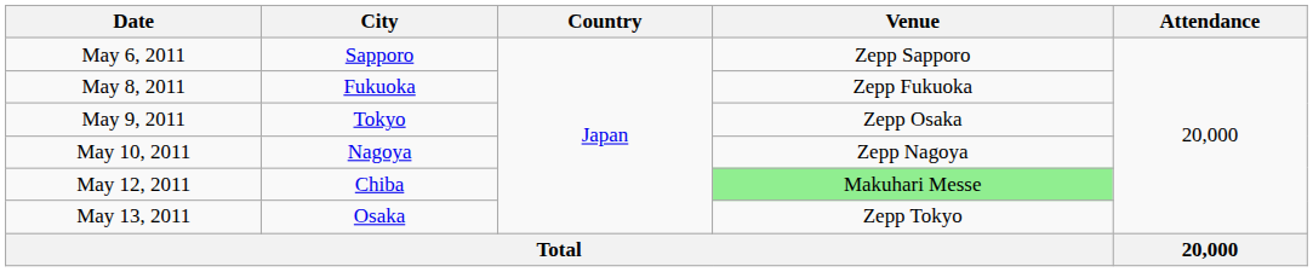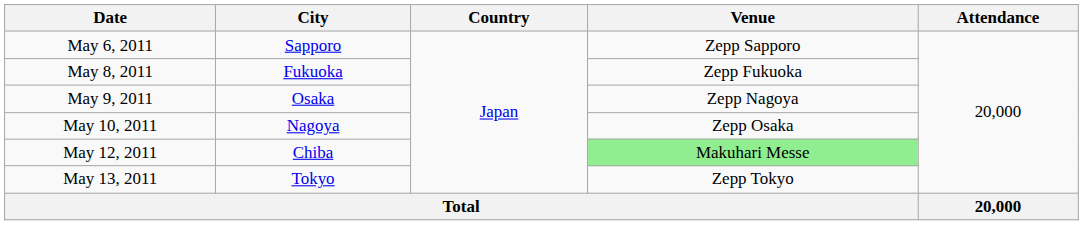May 9, 2011 | City: Tokyo -> Osaka
May 9, 2011 | Venue: Zepp Osaka -> Zepp Nagoya
May 10, 2011 | Venue: Zepp Nagoya -> Zepp Osaka
May 13, 2011 | City: Osaka -> Tokyo
